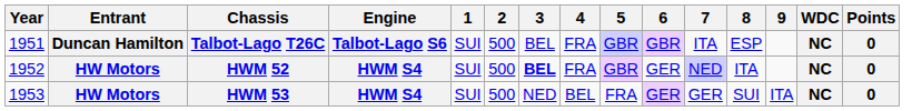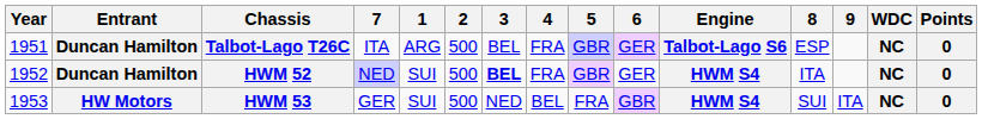columns swapped: Engine <-> 7
Talbot-Lago T26C | 1: SUI -> ARG
Talbot-Lago T26C | 6: GBR -> GER
HWM 52 | Entrant: HW Motors -> Duncan Hamilton
HWM 53 | 6: GER -> GBR
